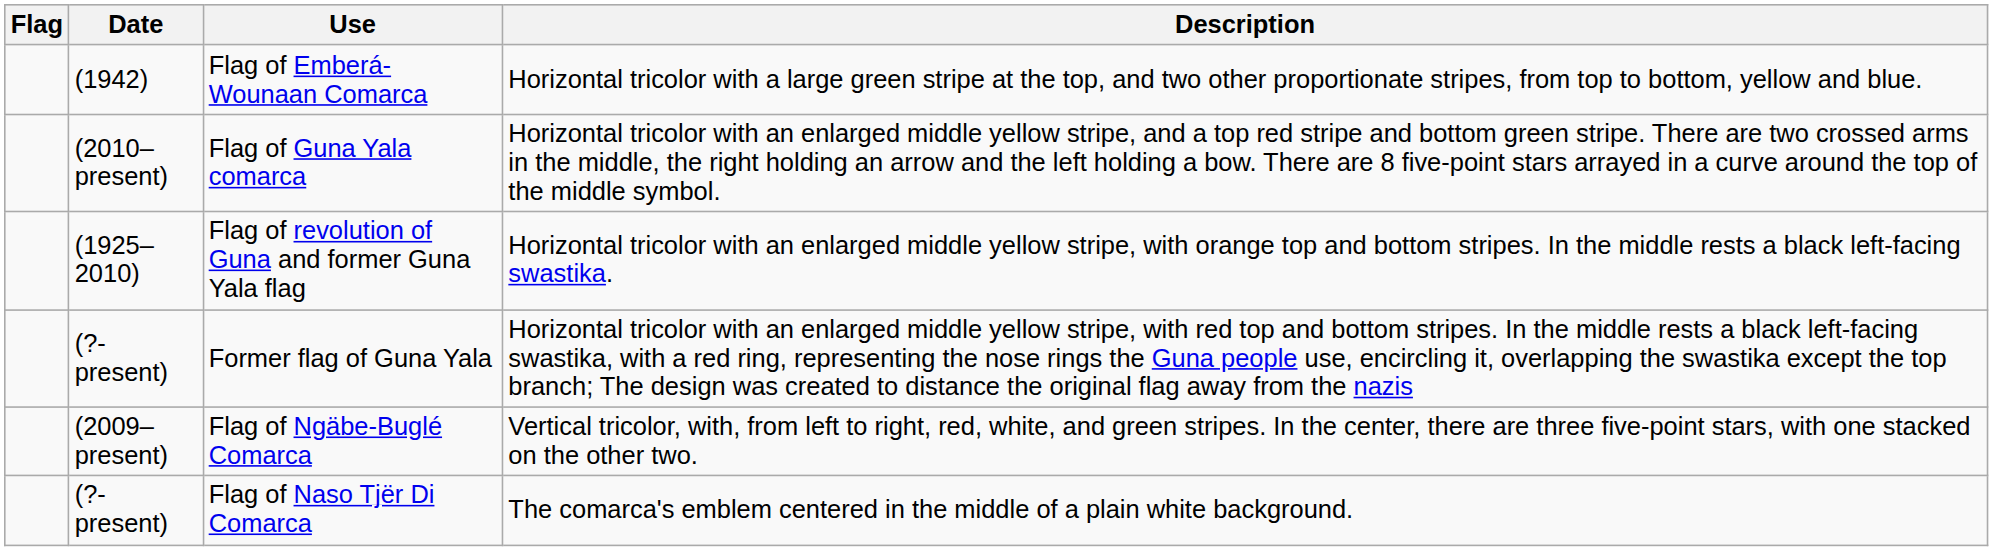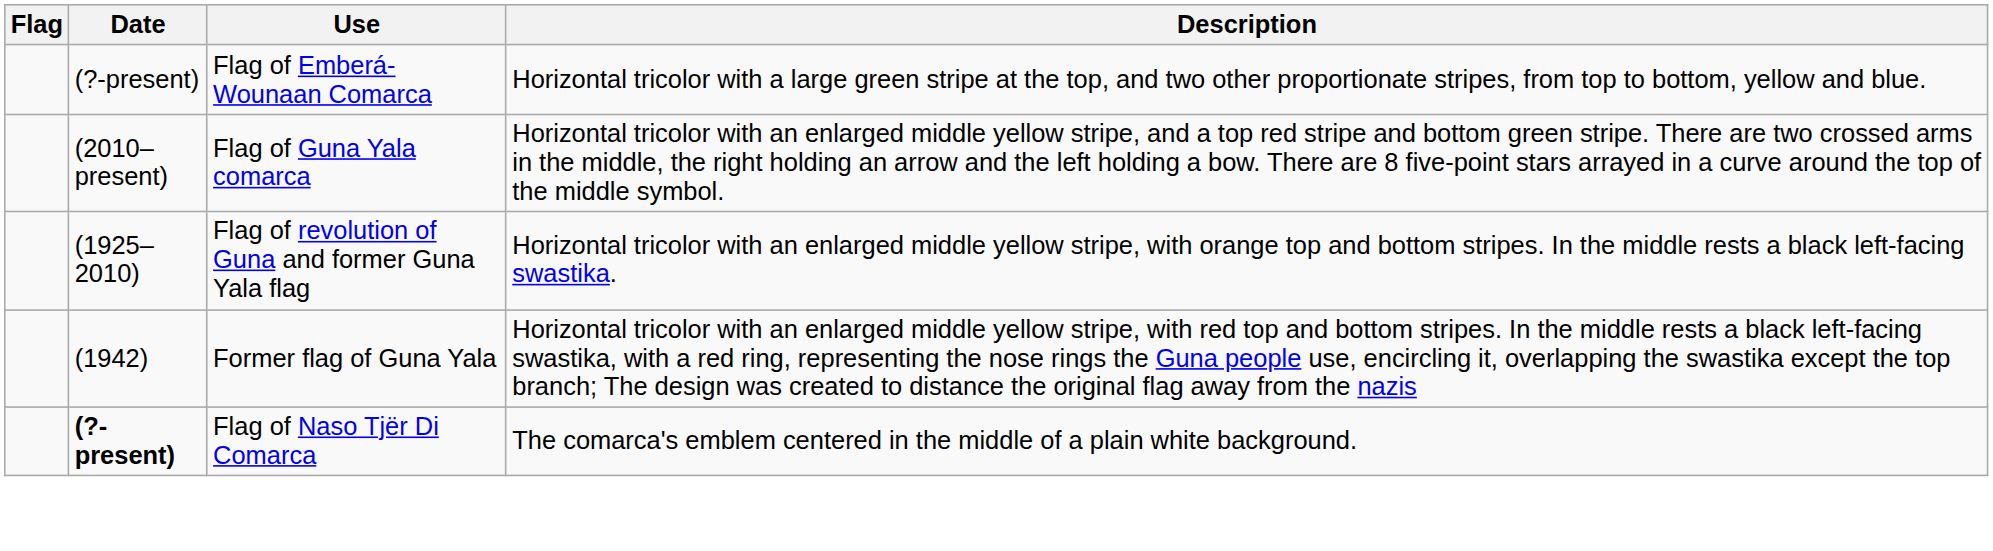Flag of Emberá-Wounaan Comarca | Date: (1942) -> (?-present)
Former flag of Guna Yala | Date: (?-present) -> (1942)
- row: (2009–present) | Flag of Ngäbe-Buglé Comarca | Vertical tricolor, with, from left to right, red, white, and green stripes. In the center, there are three five-point stars, with one stacked on the other two.
Flag of Naso Tjër Di Comarca | Date: normal -> bold
